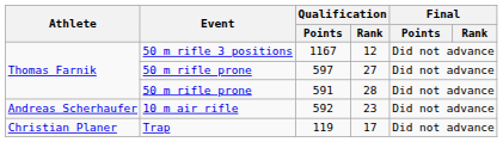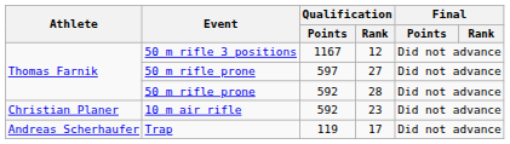28 | Qualification / Points: 591 -> 592
23 | Athlete: Andreas Scherhaufer -> Christian Planer
17 | Athlete: Christian Planer -> Andreas Scherhaufer
